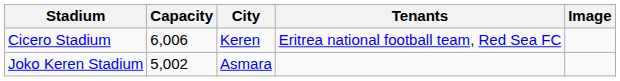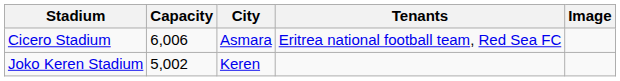Cicero Stadium | City: Keren -> Asmara
Joko Keren Stadium | City: Asmara -> Keren
